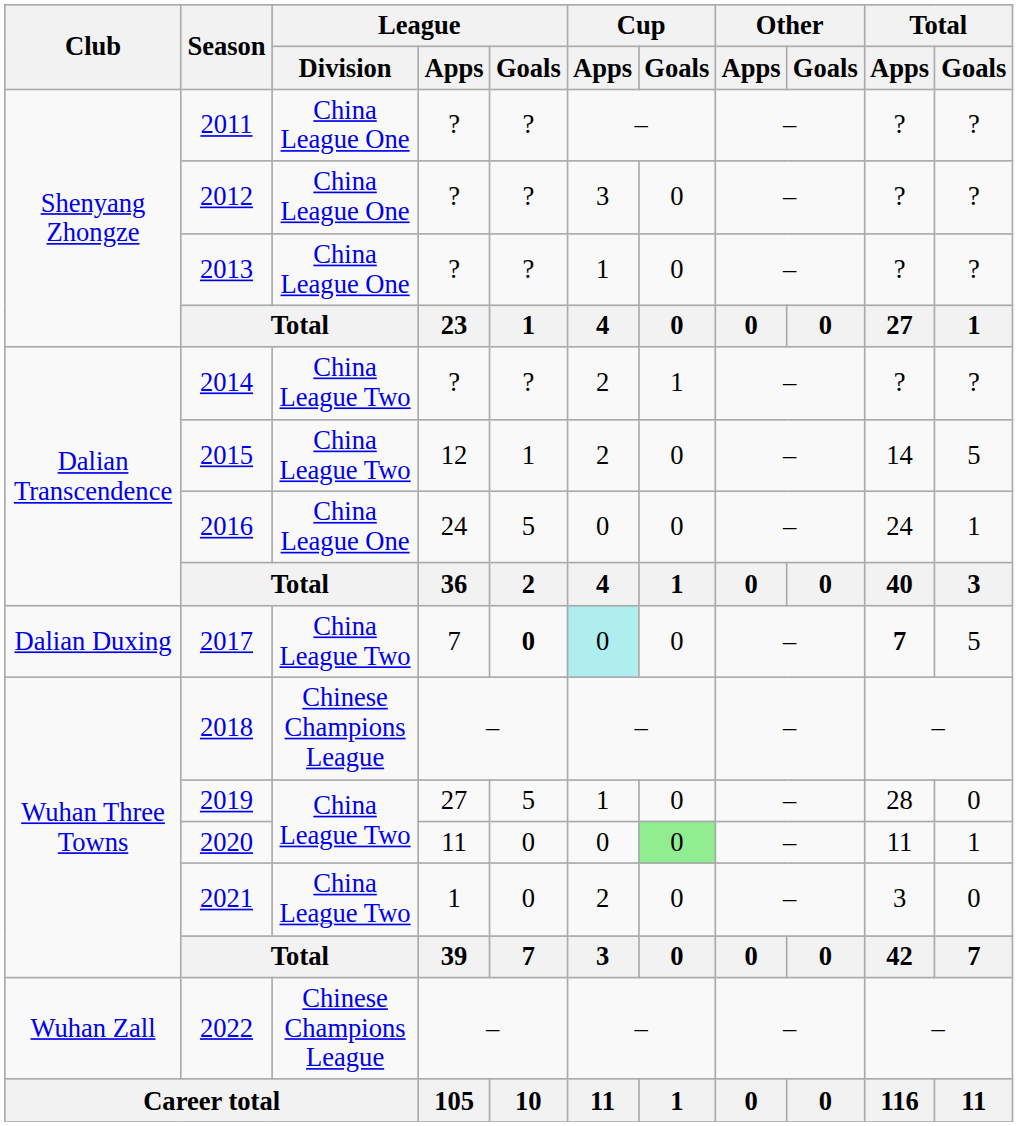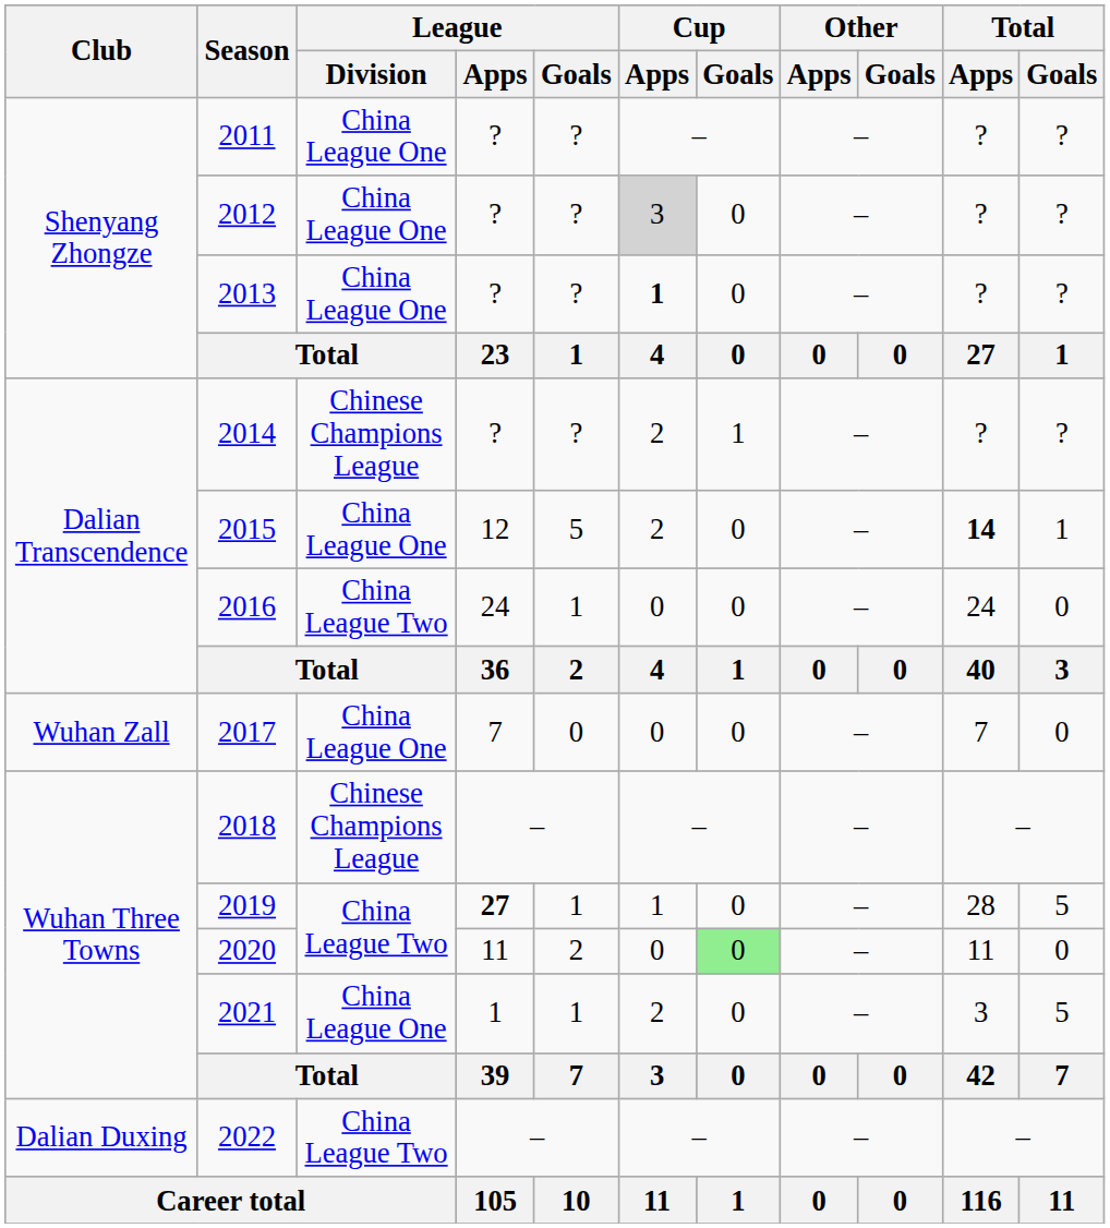2012 | Cup / Apps: no background -> lightgrey background
2013 | Cup / Apps: normal -> bold
2014 | League / Division: China League Two -> Chinese Champions League
2015 | League / Division: China League Two -> China League One
2015 | League / Goals: 1 -> 5
2015 | Total / Apps: normal -> bold
2015 | Total / Goals: 5 -> 1
2016 | League / Division: China League One -> China League Two
2016 | League / Goals: 5 -> 1
2016 | Total / Goals: 1 -> 0
2017 | Club: Dalian Duxing -> Wuhan Zall
2017 | League / Division: China League Two -> China League One
2017 | League / Goals: bold -> normal
2017 | Cup / Apps: paleturquoise background -> no background
2017 | Total / Apps: bold -> normal
2017 | Total / Goals: 5 -> 0
2019 | League / Apps: normal -> bold
2019 | League / Goals: 5 -> 1
2019 | Total / Goals: 0 -> 5
2020 | League / Goals: 0 -> 2
2020 | Total / Goals: 1 -> 0
2021 | League / Division: China League Two -> China League One
2021 | League / Goals: 0 -> 1
2021 | Total / Goals: 0 -> 5
2022 | Club: Wuhan Zall -> Dalian Duxing
2022 | League / Division: Chinese Champions League -> China League Two
